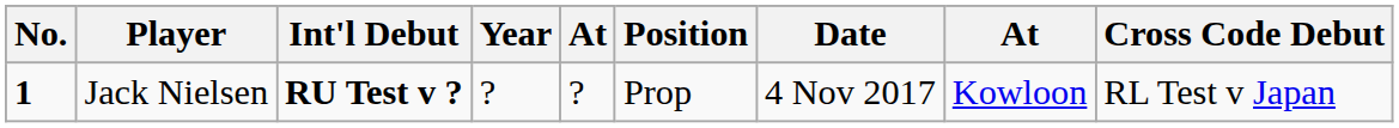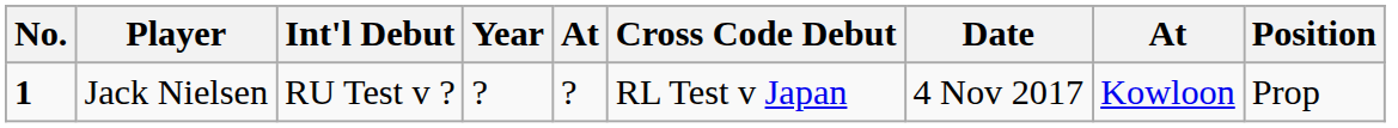columns swapped: Cross Code Debut <-> Position
Jack Nielsen | Int'l Debut: bold -> normal
